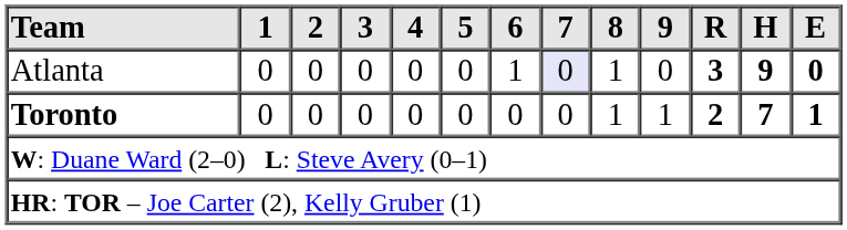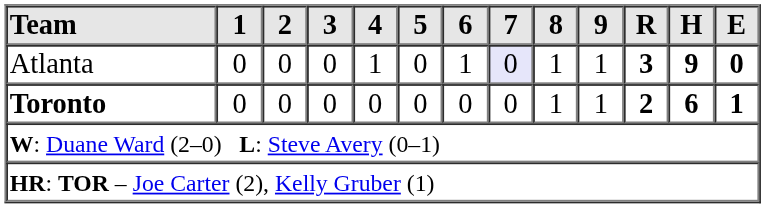Atlanta | 4: 0 -> 1
Atlanta | 9: 0 -> 1
Toronto | H: 7 -> 6
